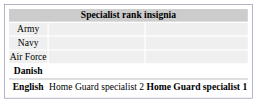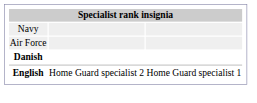- row: Army
English | column 3: bold -> normal
